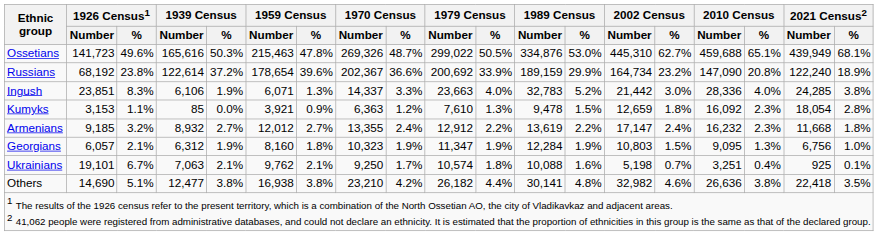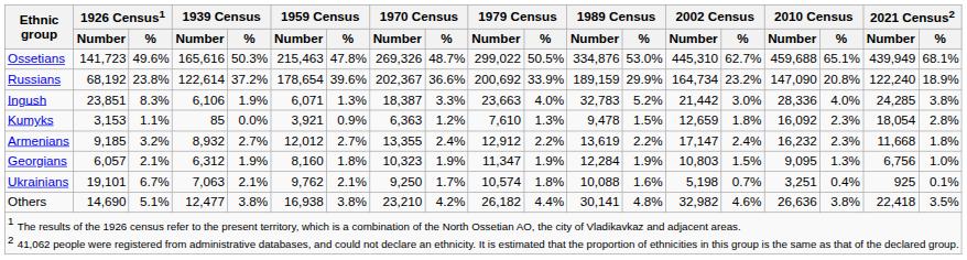Ingush | 1970 Census / Number: 14,337 -> 18,387
